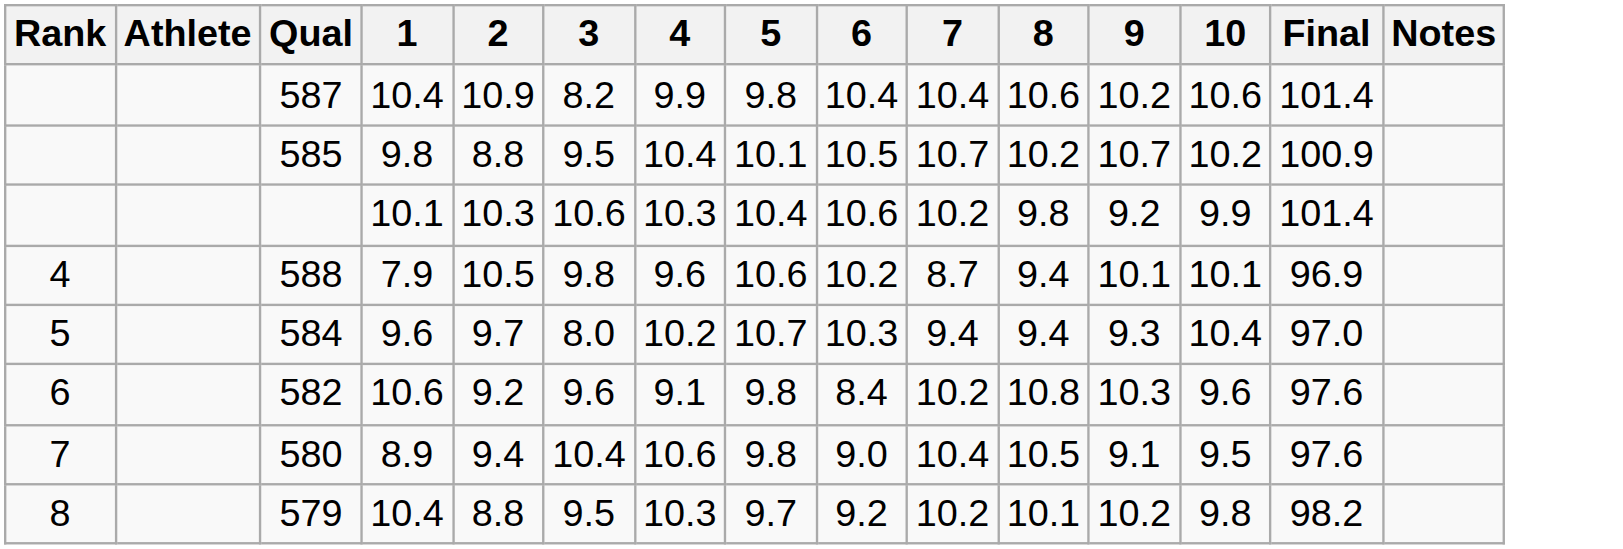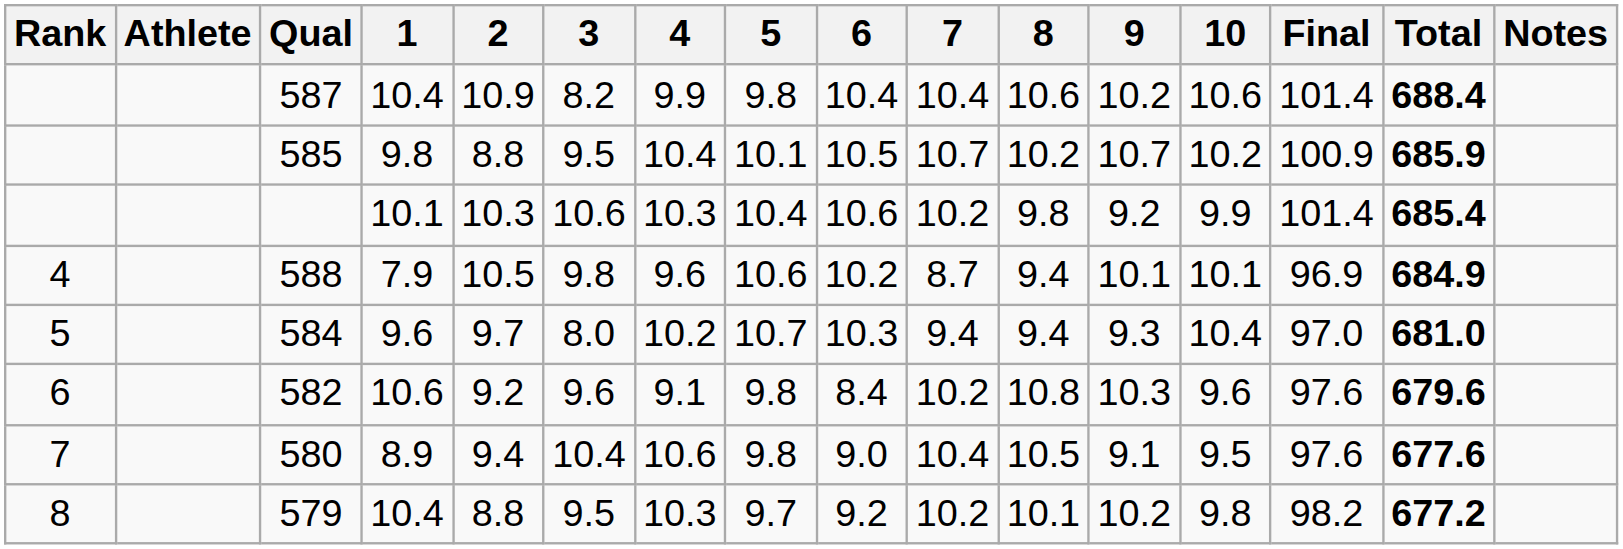+ column: Total | 688.4 | 685.9 | 685.4 | 684.9 | 681.0 | 679.6 | 677.6 | 677.2
